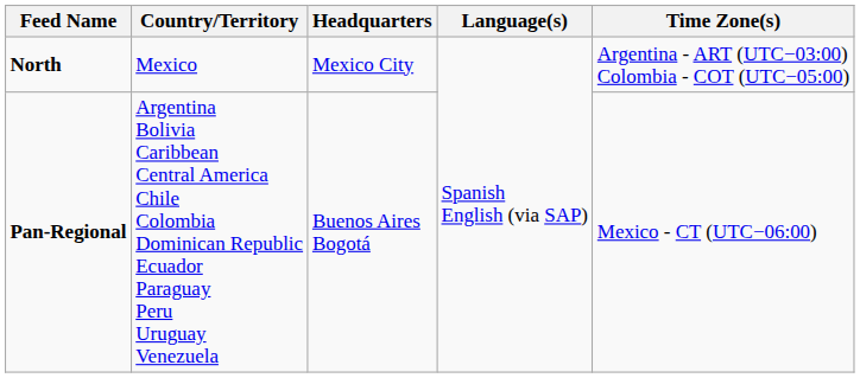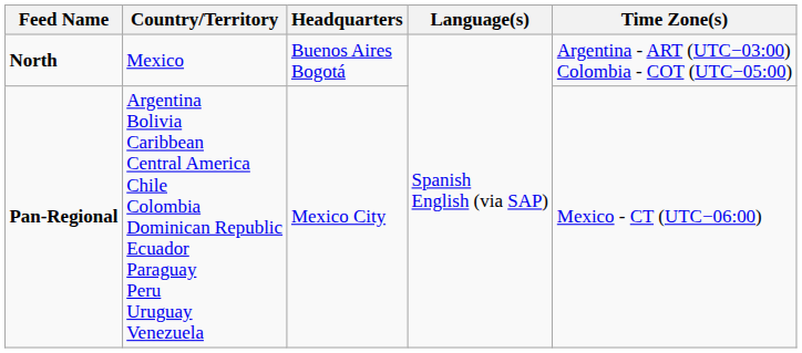North | Headquarters: Mexico City -> Buenos Aires Bogotá
Pan-Regional | Headquarters: Buenos Aires Bogotá -> Mexico City
